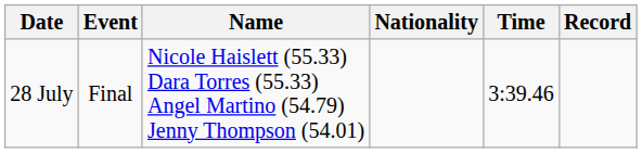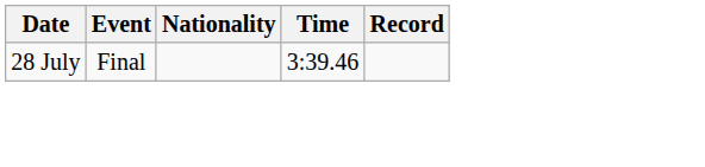- column: Name | Nicole Haislett (55.33) Dara Torres (55.33) Angel Martino (54.79) Jenny Thompson (54.01)
